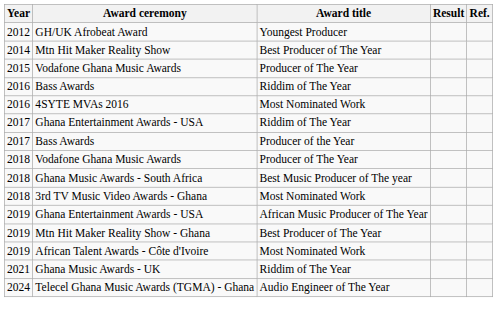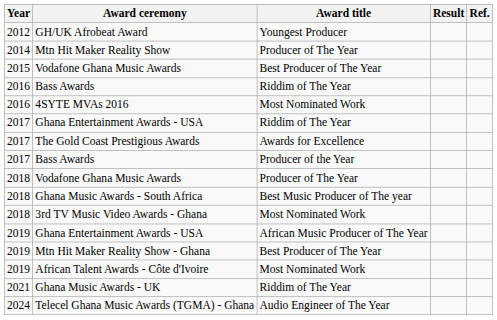Mtn Hit Maker Reality Show | Award title: Best Producer of The Year -> Producer of The Year
2015 / Vodafone Ghana Music Awards | Award title: Producer of The Year -> Best Producer of The Year
+ row: 2017 | The Gold Coast Prestigious Awards | Awards for Excellence
